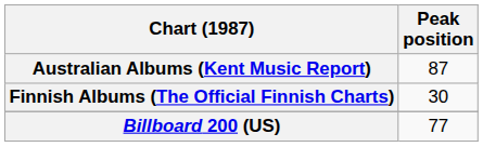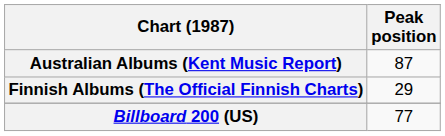Finnish Albums (The Official Finnish Charts) | Peak position: 30 -> 29
